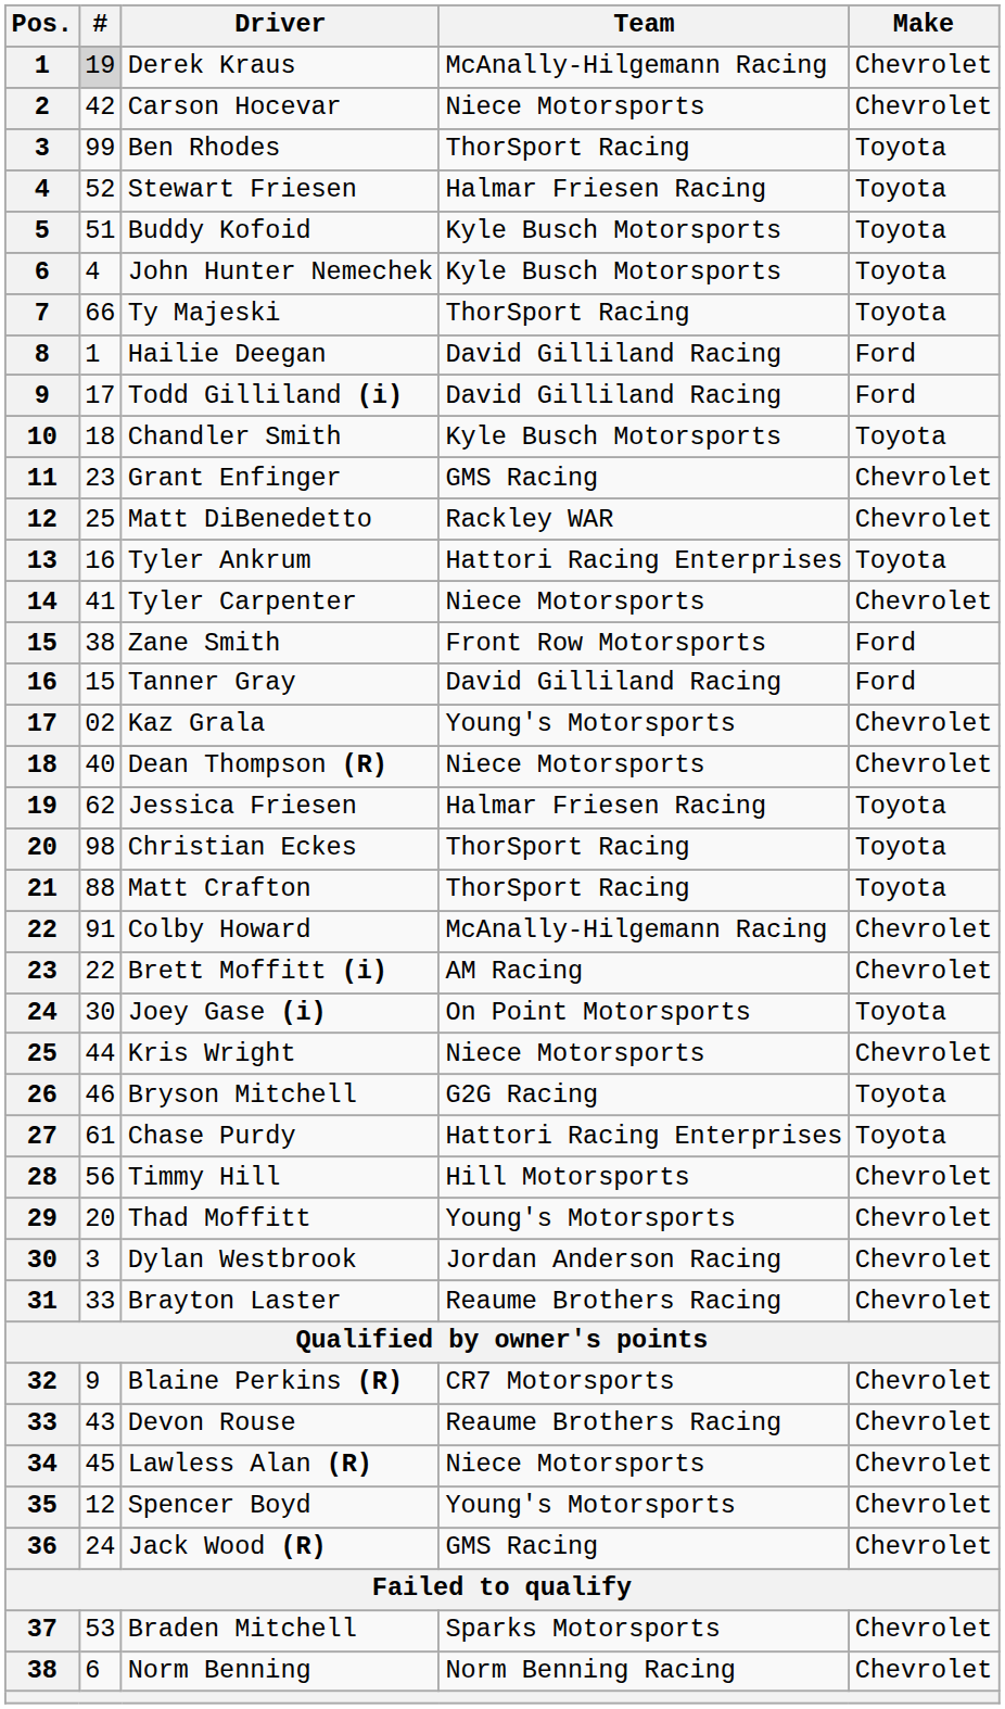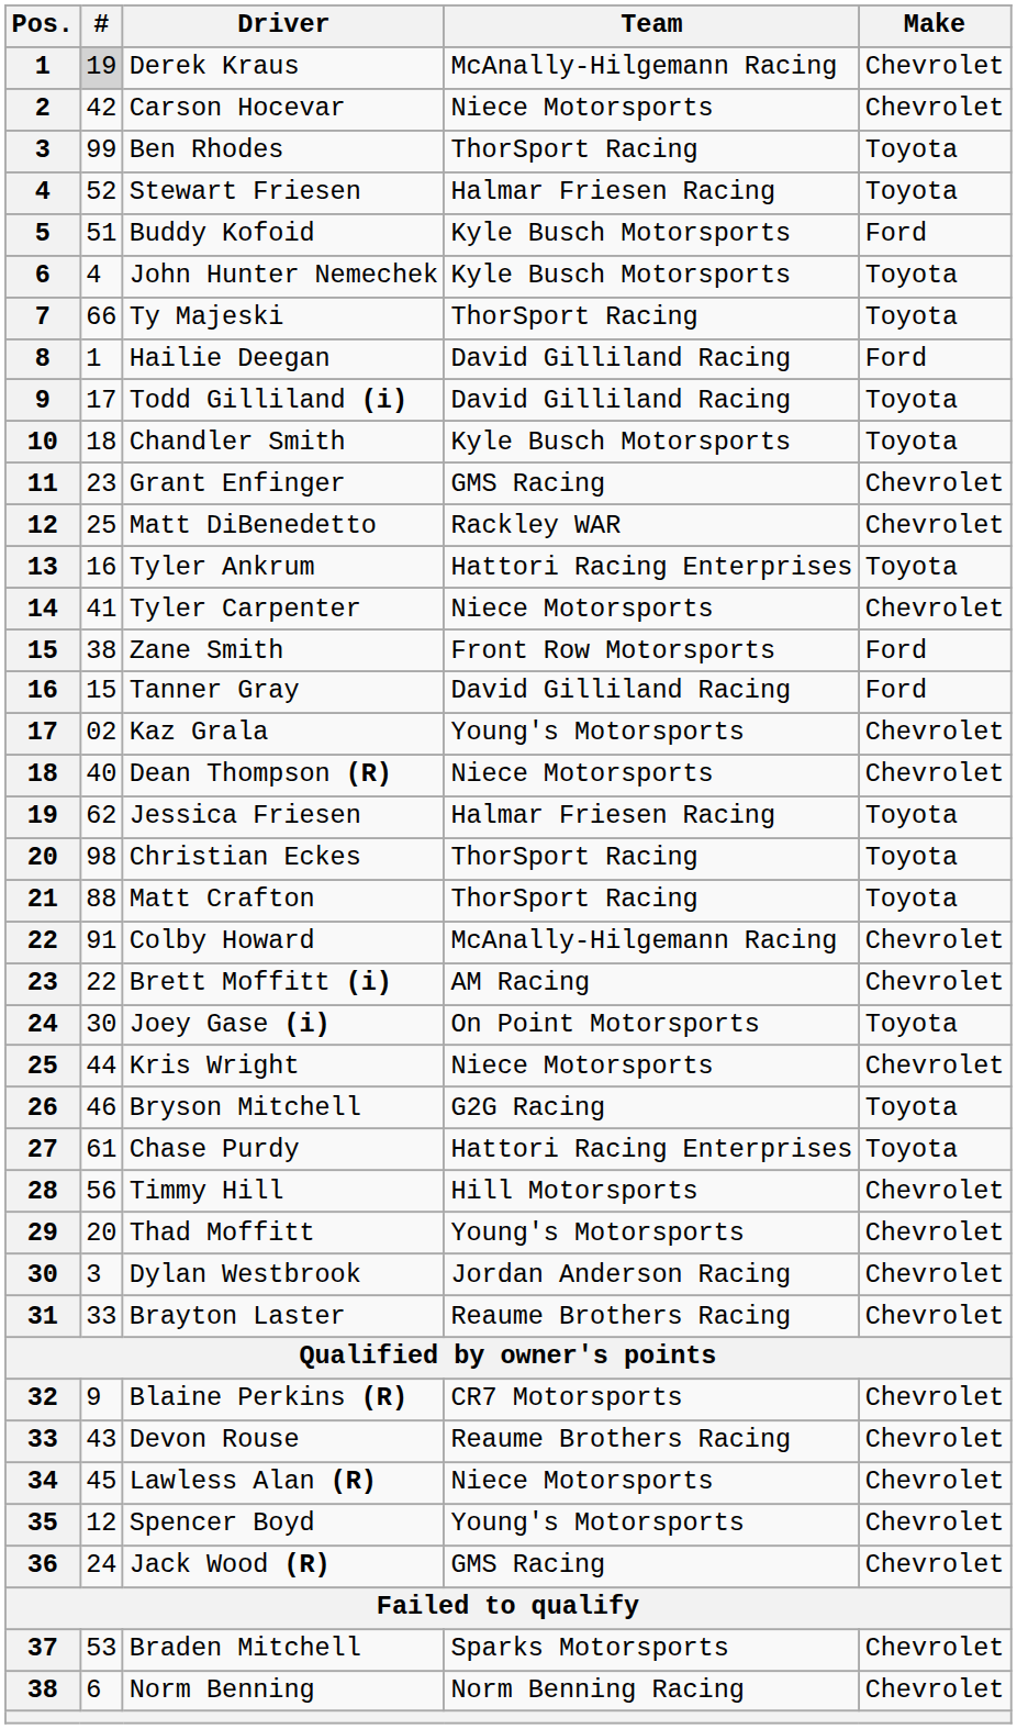Buddy Kofoid | Make: Toyota -> Ford
Todd Gilliland (i) | Make: Ford -> Toyota
